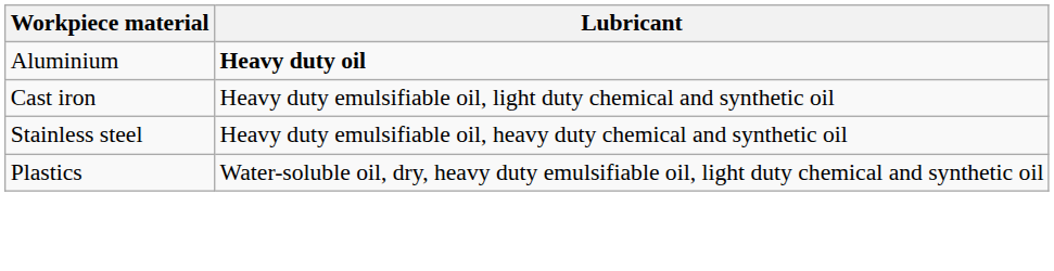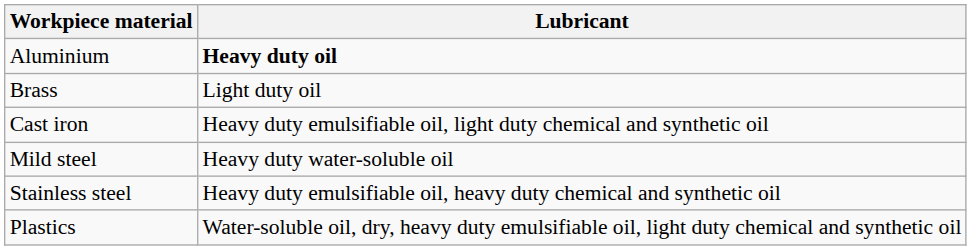+ row: Brass | Light duty oil
+ row: Mild steel | Heavy duty water-soluble oil
